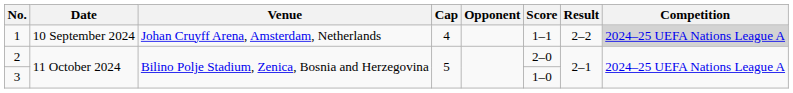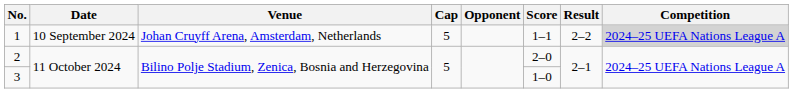1 | Cap: 4 -> 5
